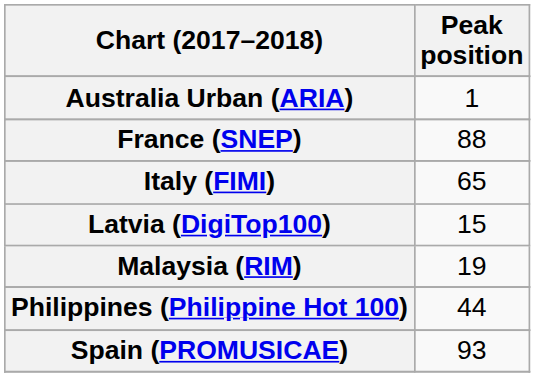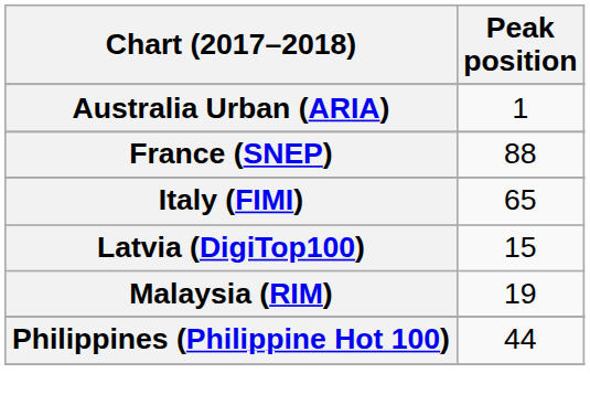- row: Spain (PROMUSICAE) | 93
